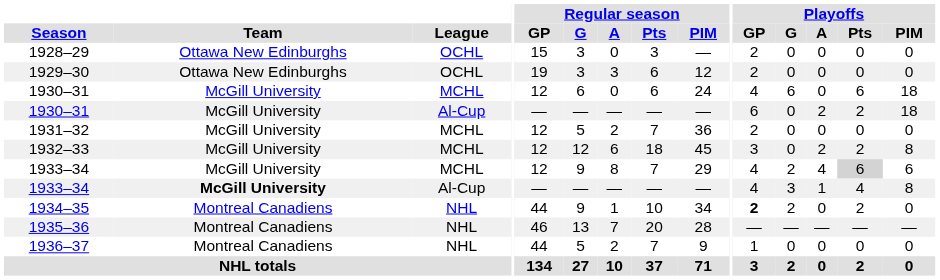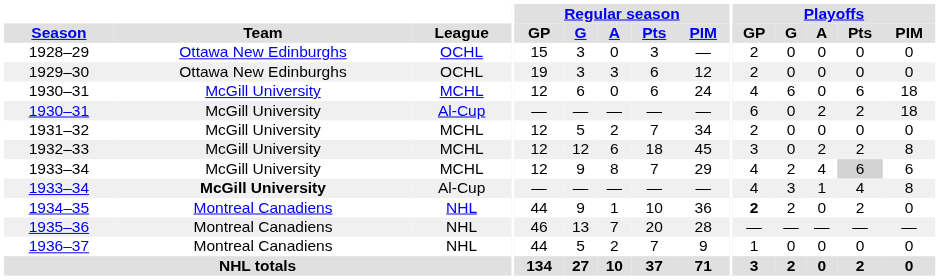1931–32 | Regular season / PIM: 36 -> 34
1934–35 | Regular season / PIM: 34 -> 36
